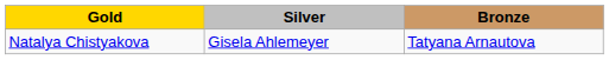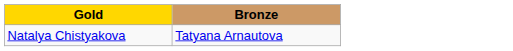- column: Silver | Gisela Ahlemeyer
